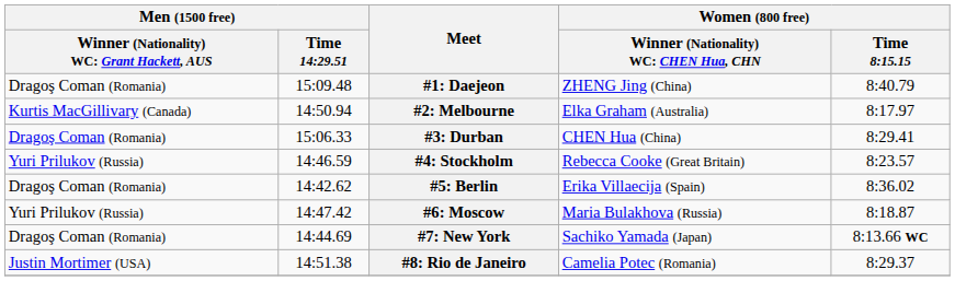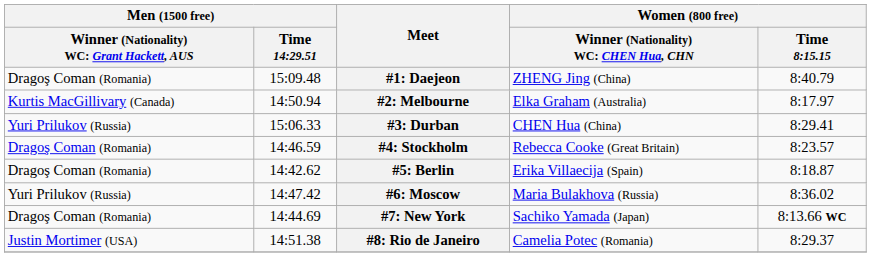#3: Durban | column 1: Dragoş Coman (Romania) -> Yuri Prilukov (Russia)
#4: Stockholm | column 1: Yuri Prilukov (Russia) -> Dragoş Coman (Romania)
#5: Berlin | Women (800 free) / Time 8:15.15: 8:36.02 -> 8:18.87
#6: Moscow | Women (800 free) / Time 8:15.15: 8:18.87 -> 8:36.02
